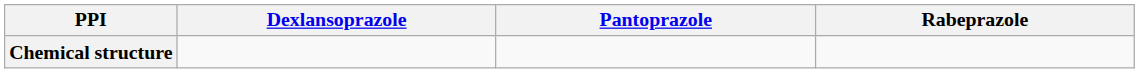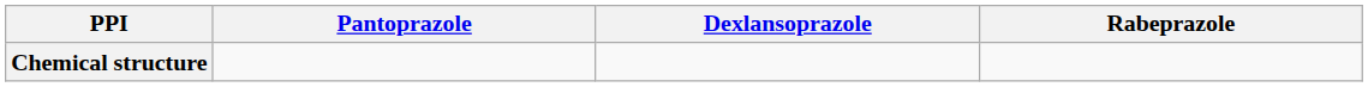columns swapped: Dexlansoprazole <-> Pantoprazole
